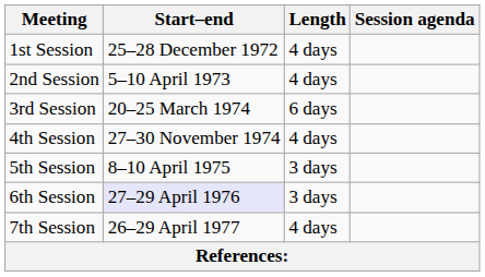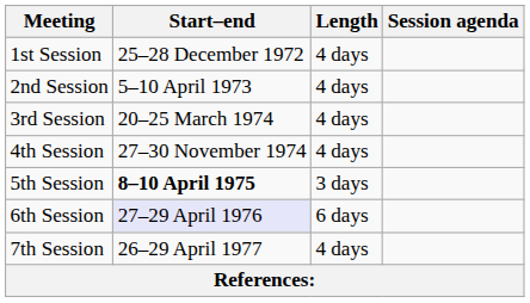3rd Session | Length: 6 days -> 4 days
5th Session | Start–end: normal -> bold
6th Session | Length: 3 days -> 6 days
